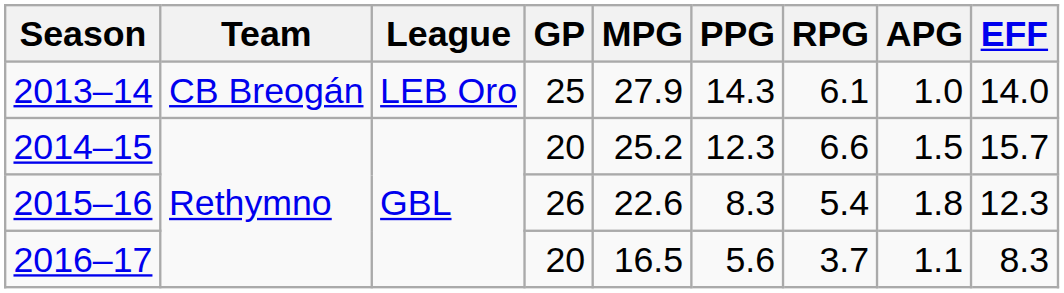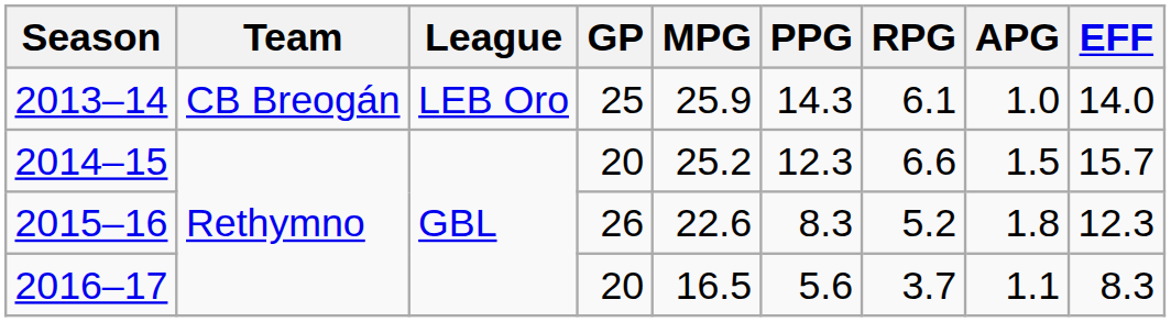2013–14 | MPG: 27.9 -> 25.9
2015–16 | RPG: 5.4 -> 5.2
